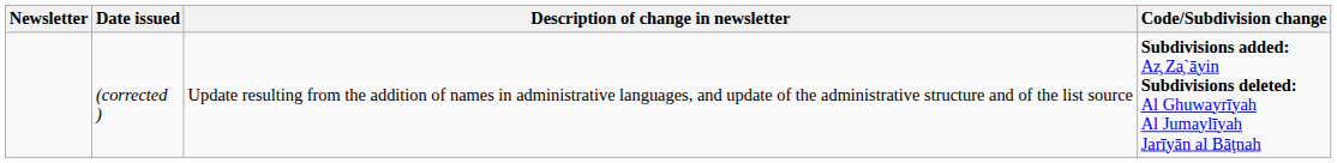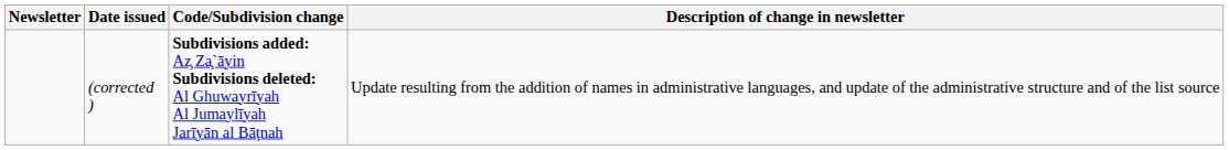columns swapped: Description of change in newsletter <-> Code/Subdivision change
